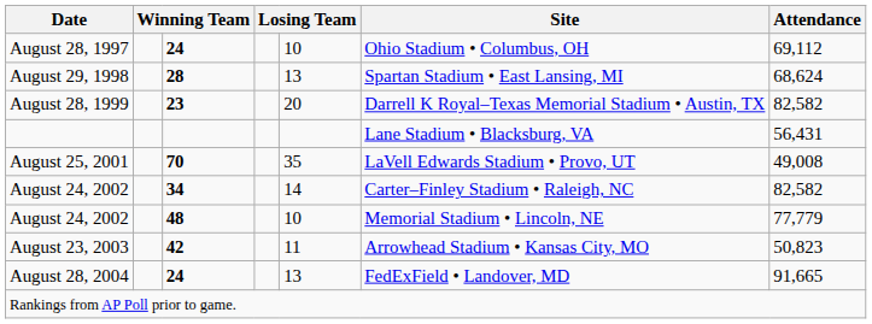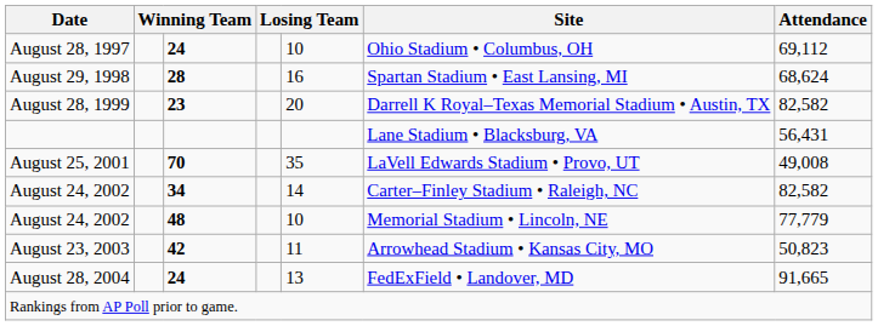August 29, 1998 | column 5: 13 -> 16
